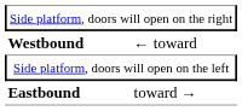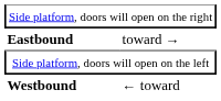rows swapped: Westbound <-> Eastbound
